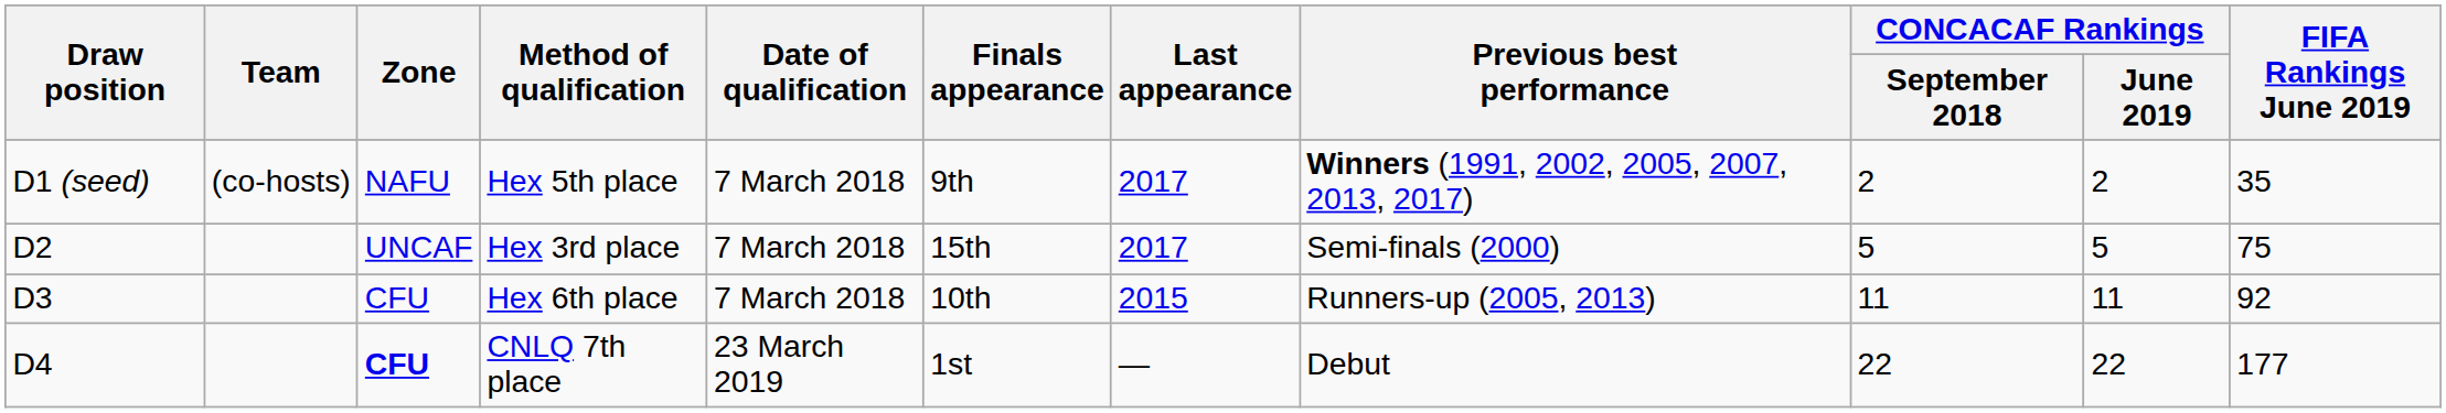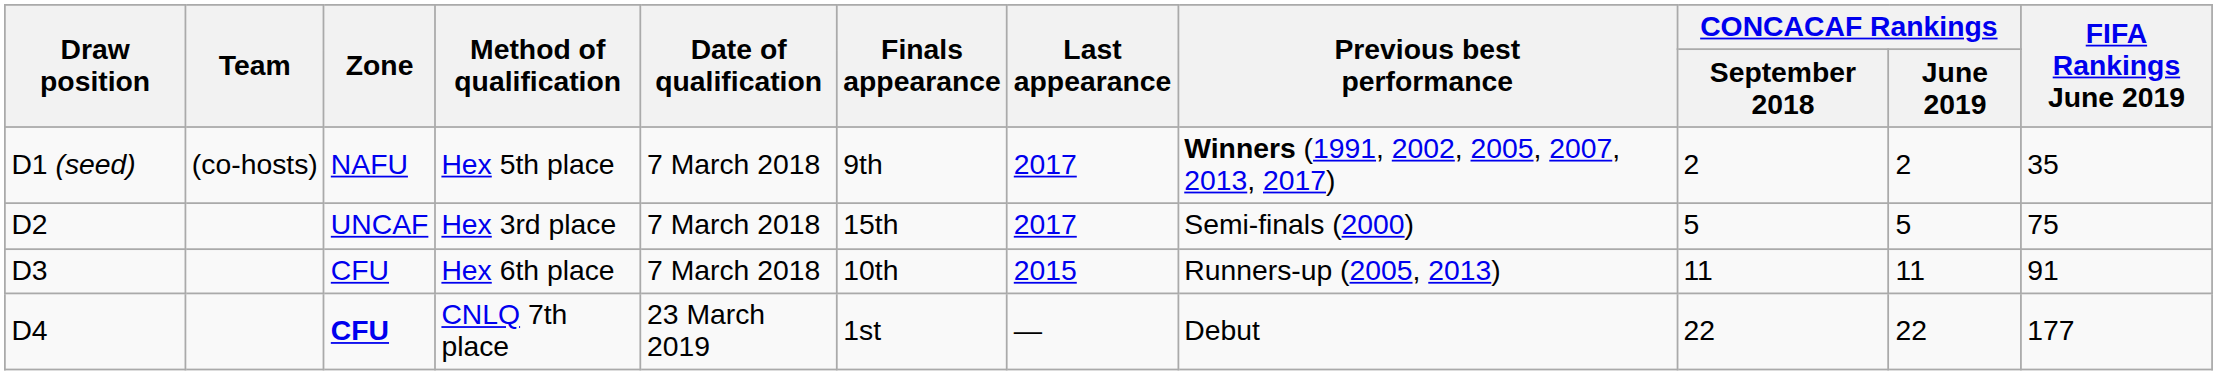Hex 6th place | FIFA Rankings June 2019: 92 -> 91
